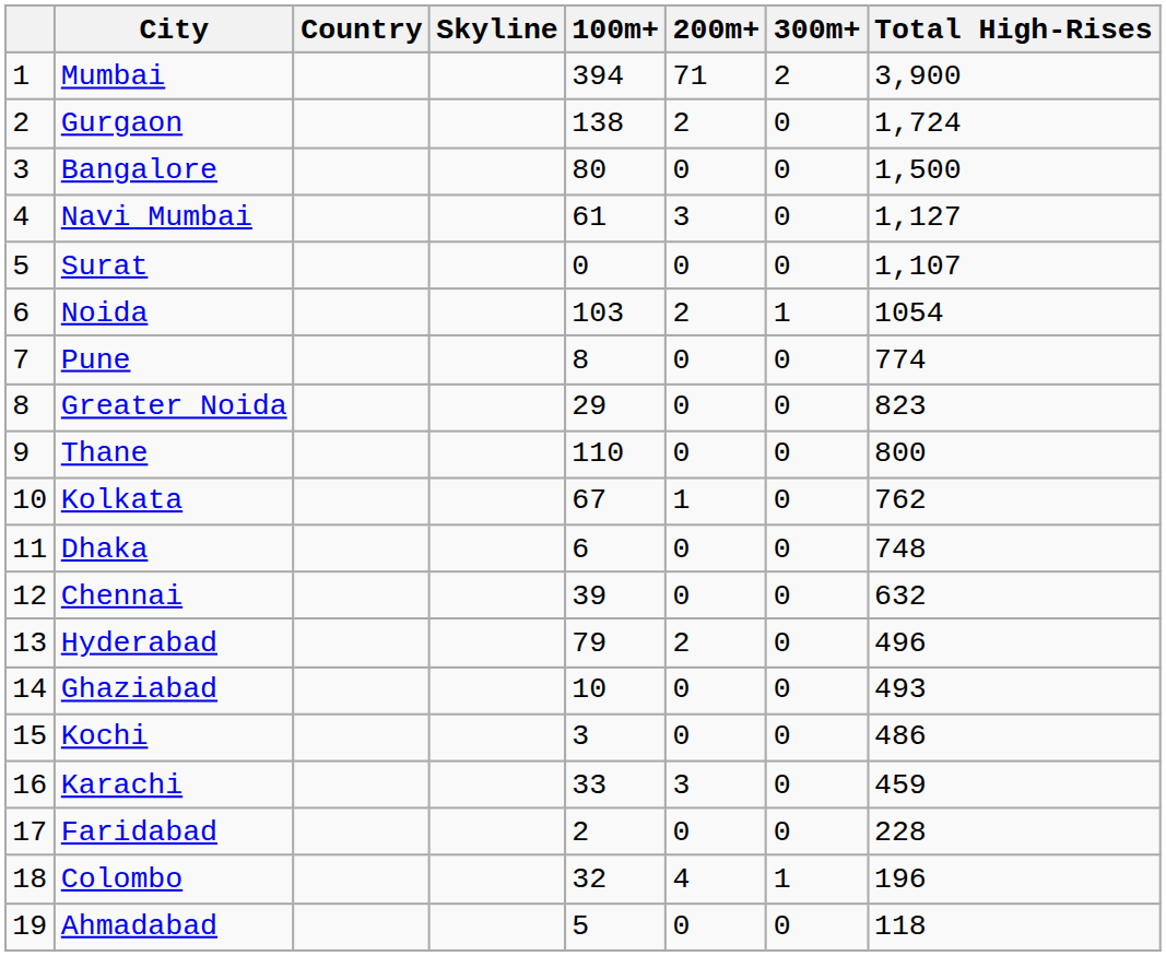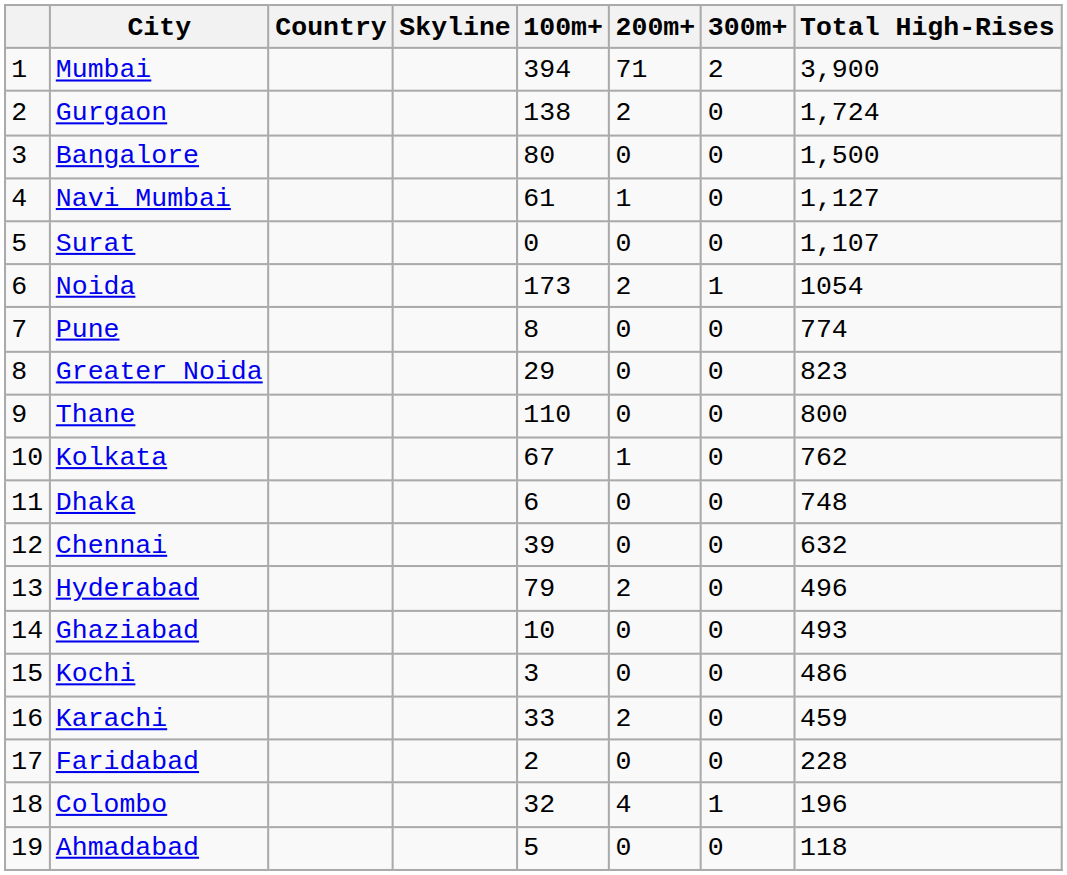Navi Mumbai | 200m+: 3 -> 1
Noida | 100m+: 103 -> 173
Karachi | 200m+: 3 -> 2
